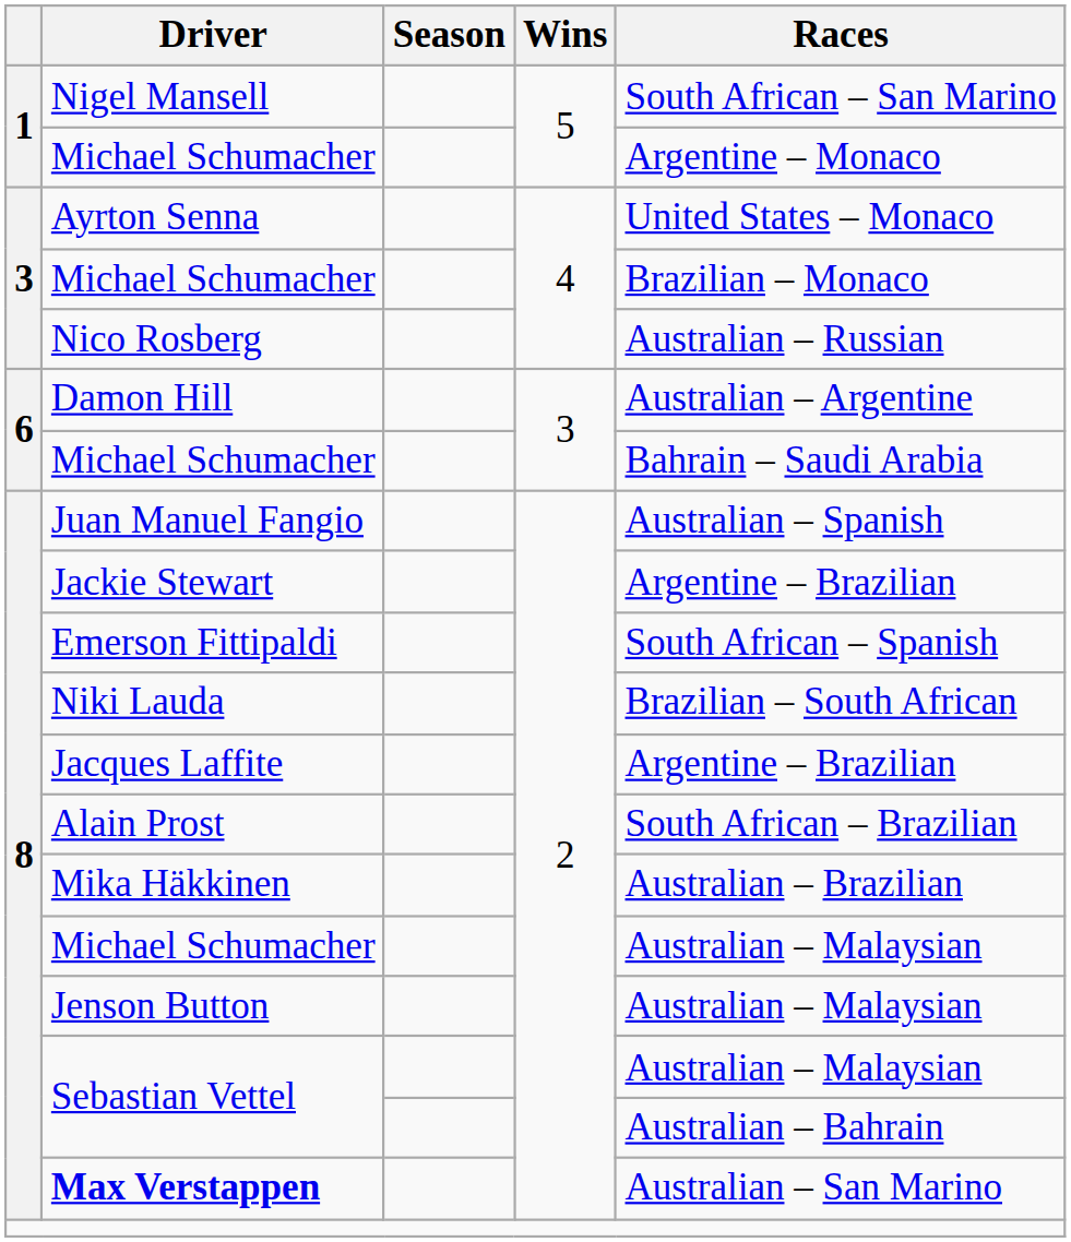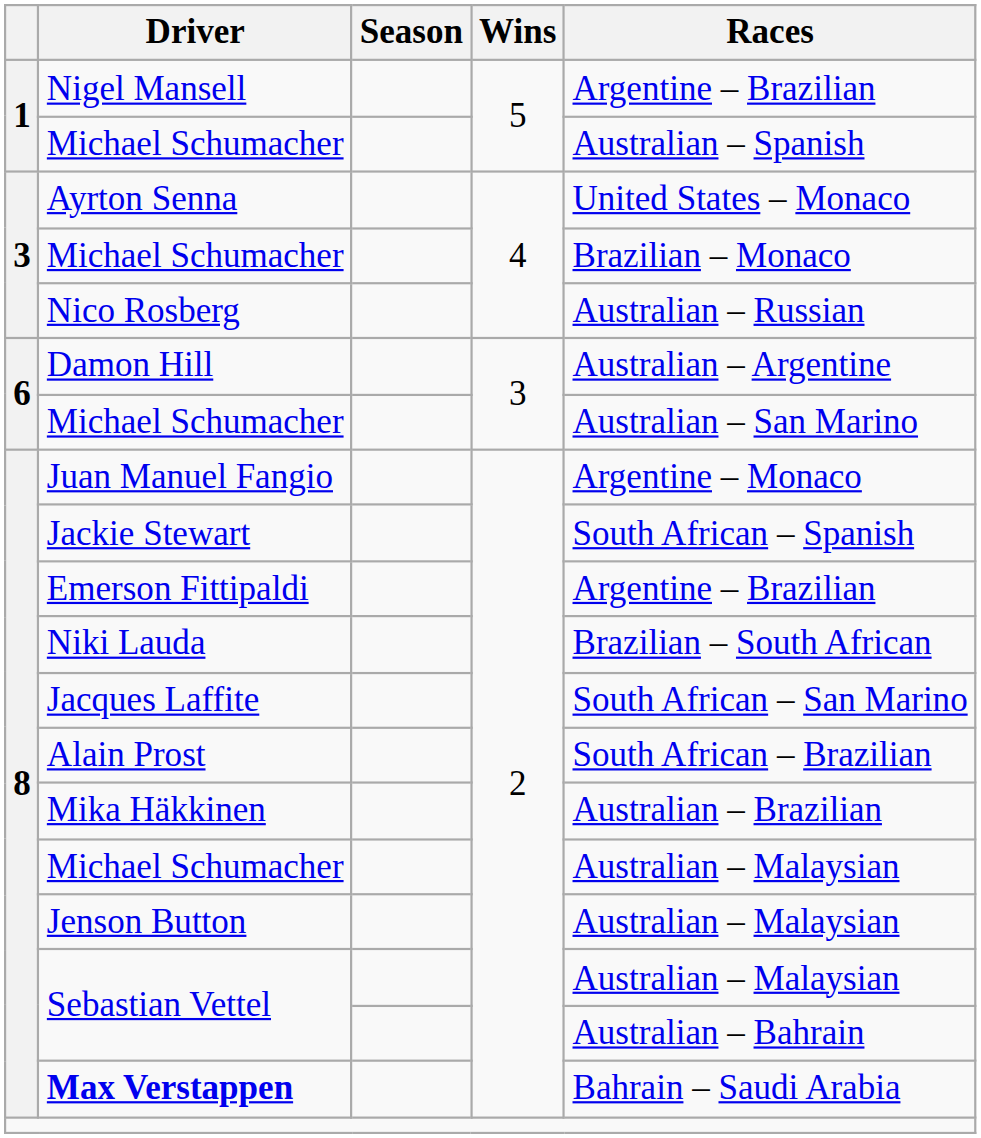Nigel Mansell | Races: South African – San Marino -> Argentine – Brazilian
1 / Michael Schumacher | Races: Argentine – Monaco -> Australian – Spanish
6 / Michael Schumacher | Races: Bahrain – Saudi Arabia -> Australian – San Marino
Juan Manuel Fangio | Races: Australian – Spanish -> Argentine – Monaco
Jackie Stewart | Races: Argentine – Brazilian -> South African – Spanish
Emerson Fittipaldi | Races: South African – Spanish -> Argentine – Brazilian
Jacques Laffite | Races: Argentine – Brazilian -> South African – San Marino
Max Verstappen | Races: Australian – San Marino -> Bahrain – Saudi Arabia
